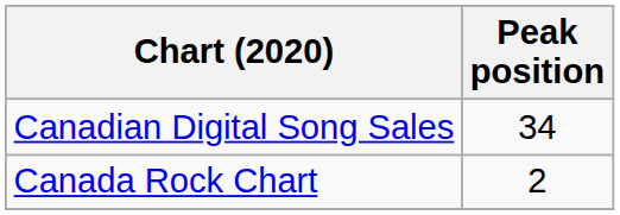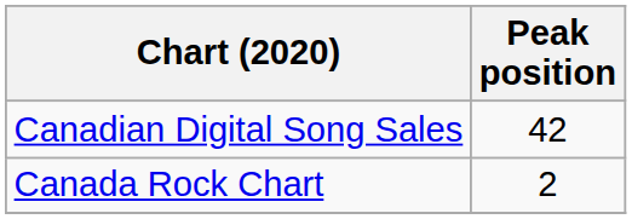Canadian Digital Song Sales | Peak position: 34 -> 42
